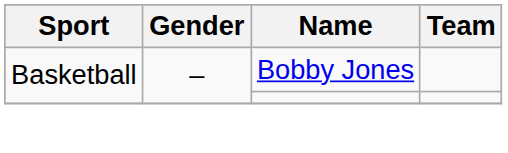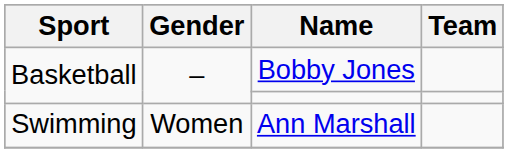+ row: Swimming | Women | Ann Marshall
